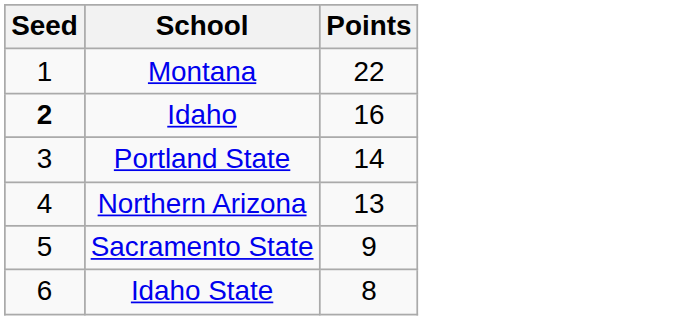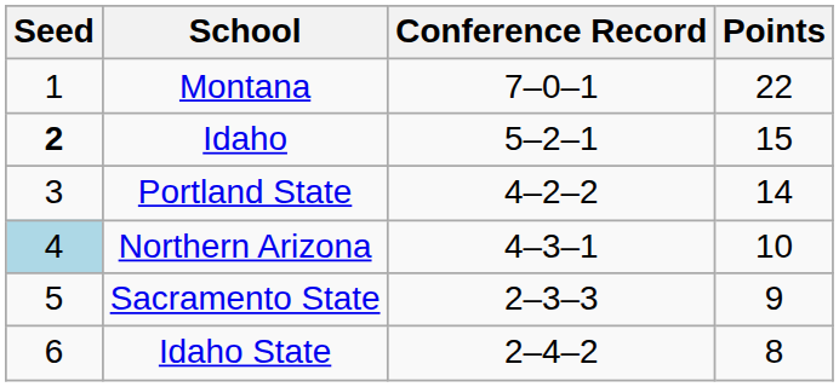+ column: Conference Record | 7–0–1 | 5–2–1 | 4–2–2 | 4–3–1 | 2–3–3 | 2–4–2
Idaho | Points: 16 -> 15
Northern Arizona | Seed: no background -> lightblue background
Northern Arizona | Points: 13 -> 10
